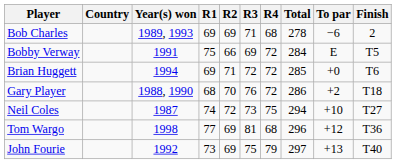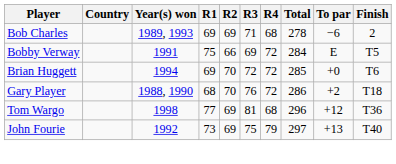Brian Huggett | R2: 71 -> 70
- row: Neil Coles | 1987 | 74 | 72 | 73 | 75 | 294 | +10 | T27
